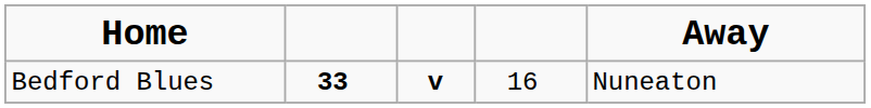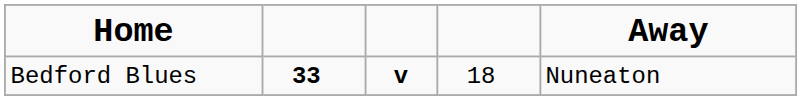Bedford Blues | column 4: 16 -> 18
